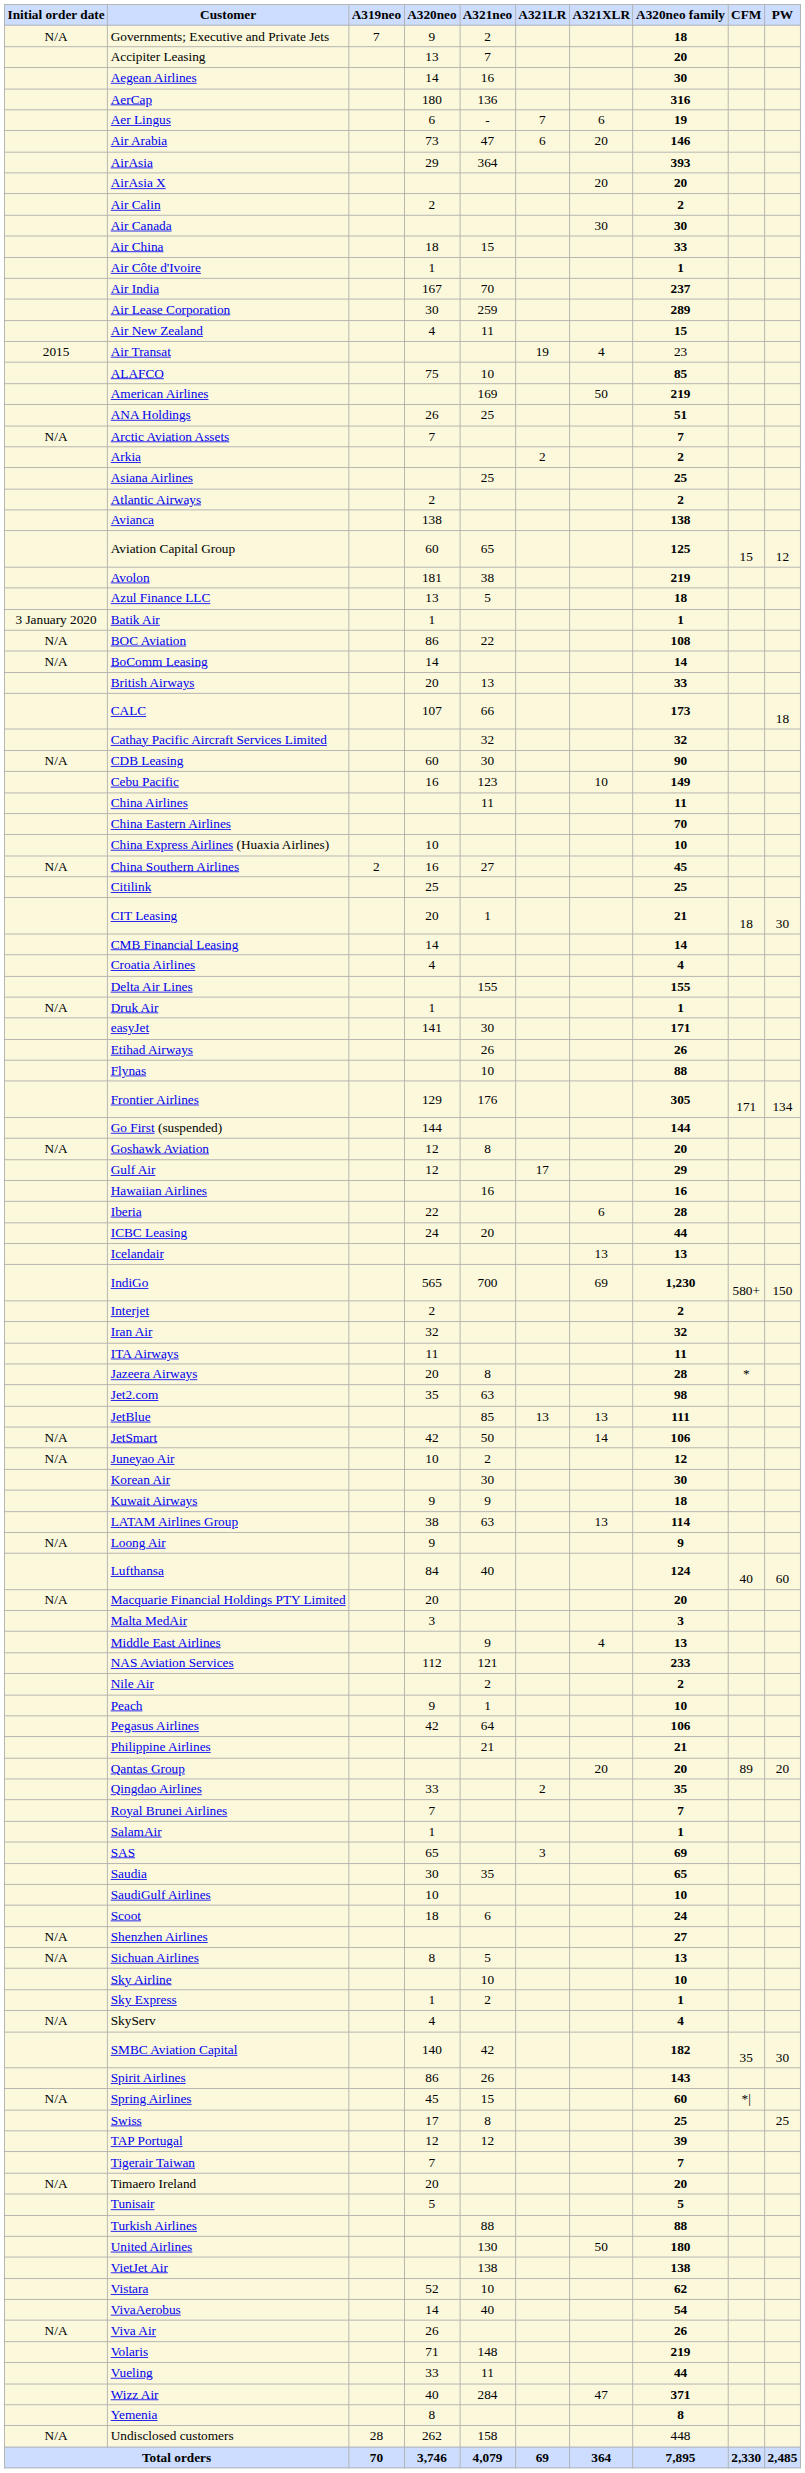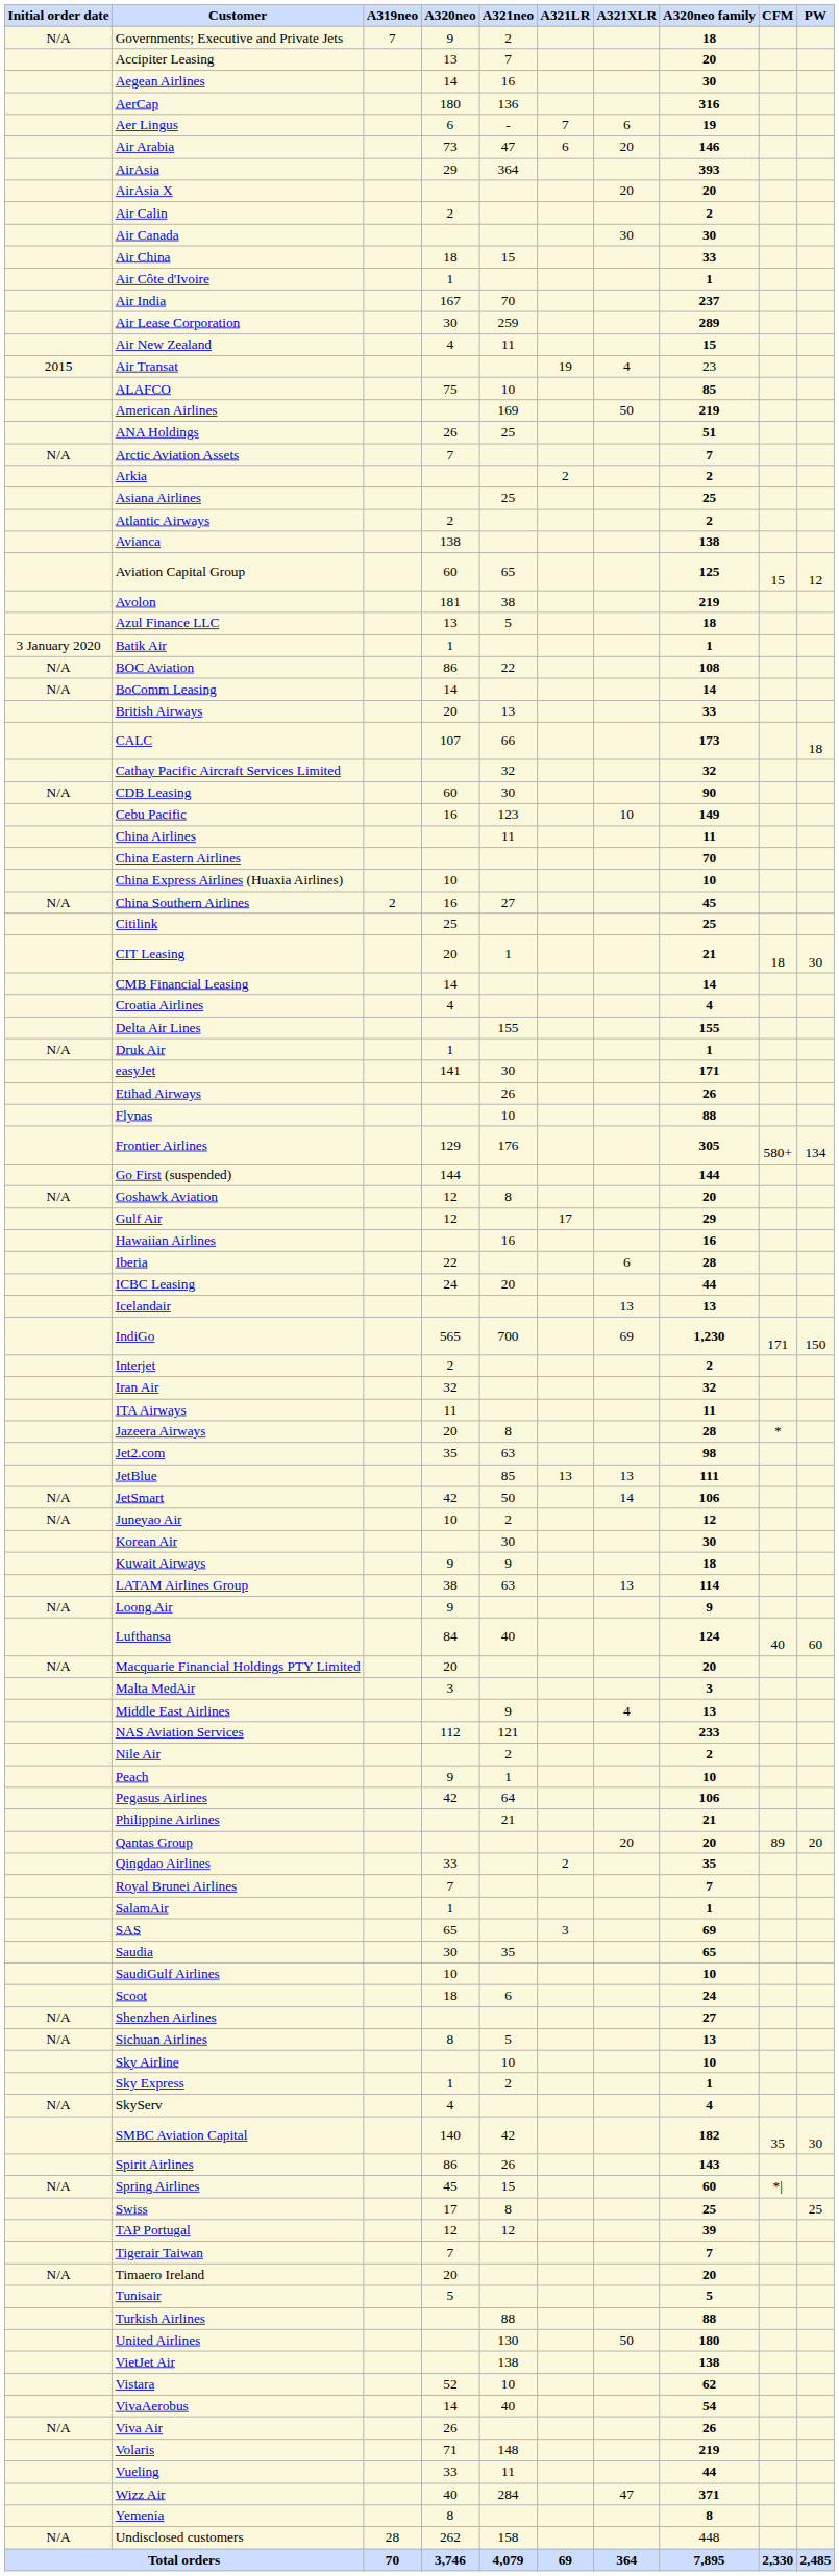Frontier Airlines | CFM: 171 -> 580+
IndiGo | CFM: 580+ -> 171
